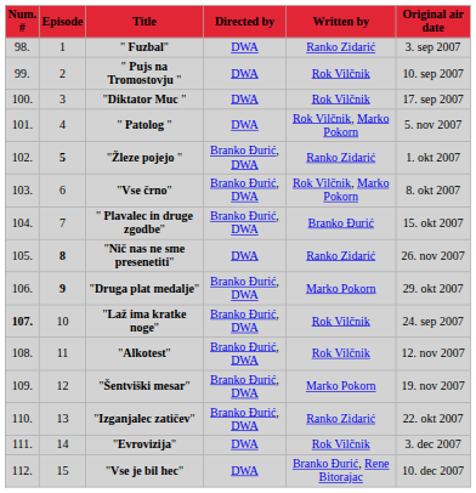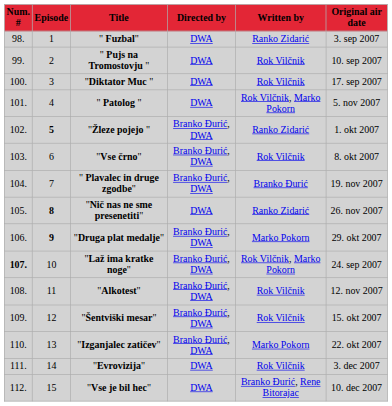"Vse črno" | Written by: Rok Vilčnik, Marko Pokorn -> Rok Vilčnik
" Plavalec in druge zgodbe" | Original air date: 15. okt 2007 -> 19. nov 2007
"Laž ima kratke noge" | Written by: Rok Vilčnik -> Rok Vilčnik, Marko Pokorn
"Šentviški mesar" | Written by: Marko Pokorn -> Rok Vilčnik
"Šentviški mesar" | Original air date: 19. nov 2007 -> 15. okt 2007
"Izganjalec zatičev" | Written by: Ranko Zidarić -> Marko Pokorn
